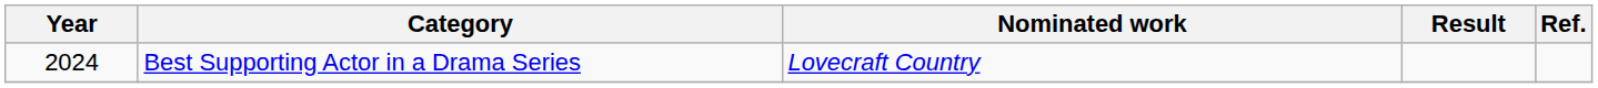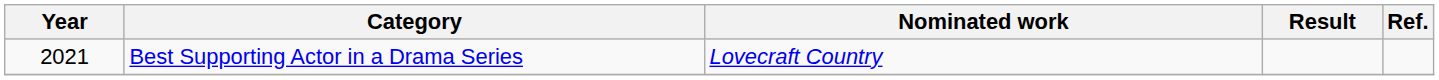Best Supporting Actor in a Drama Series | Year: 2024 -> 2021
